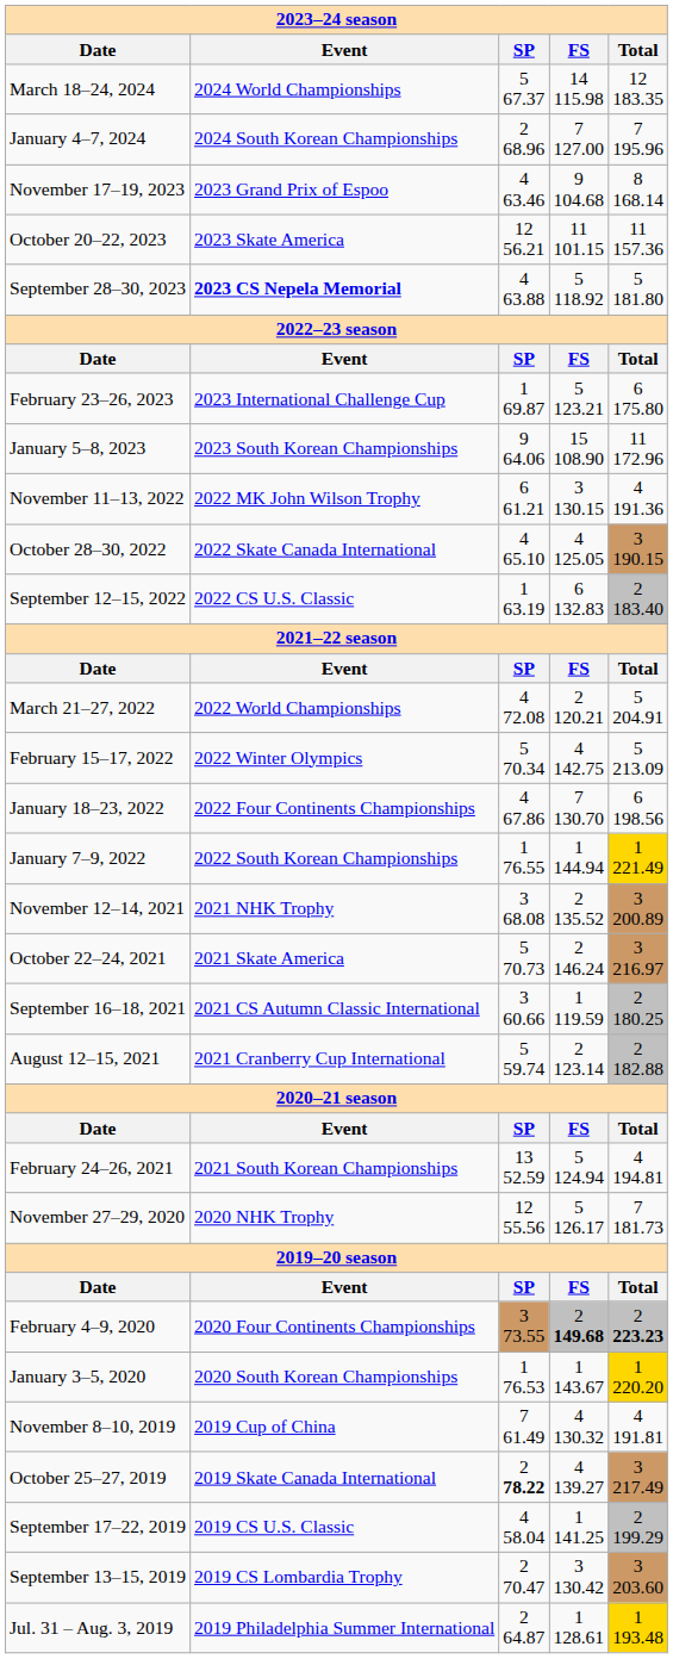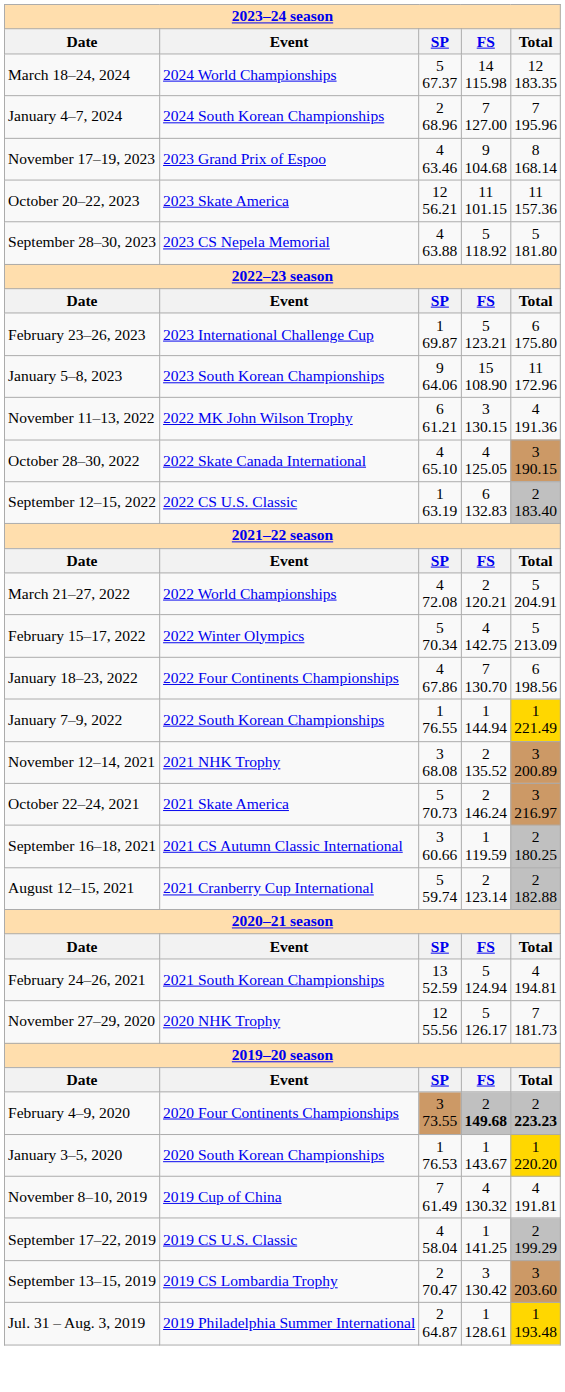September 28–30, 2023 | Event: bold -> normal
- row: October 25–27, 2019 | 2019 Skate Canada International | 2 78.22 | 4 139.27 | 3 217.49
